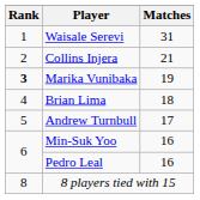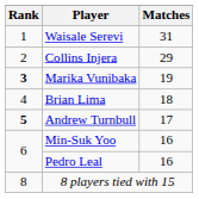Collins Injera | Matches: 21 -> 29
Andrew Turnbull | Rank: normal -> bold
